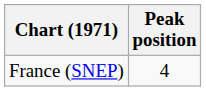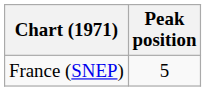France (SNEP) | Peak position: 4 -> 5
